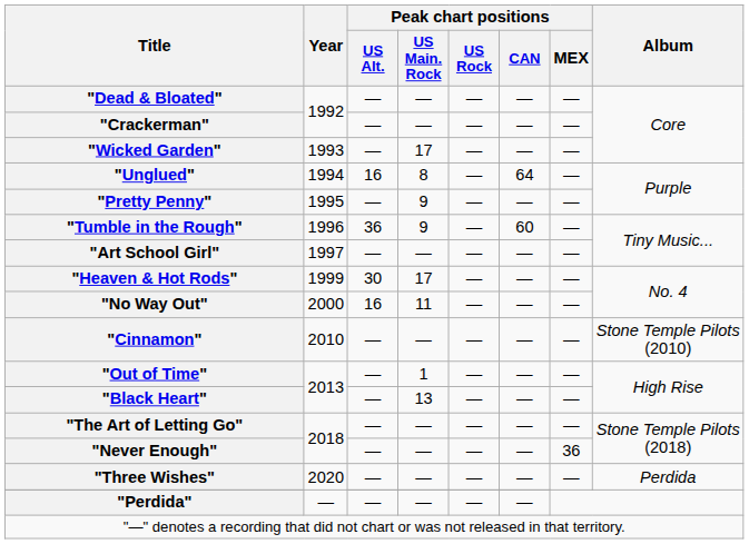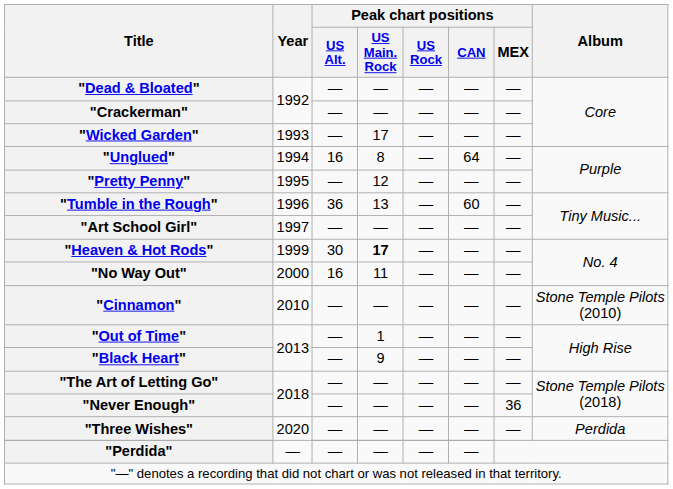"Pretty Penny" | Peak chart positions / US Main. Rock: 9 -> 12
"Tumble in the Rough" | Peak chart positions / US Main. Rock: 9 -> 13
"Heaven & Hot Rods" | Peak chart positions / US Main. Rock: normal -> bold
"Black Heart" | Peak chart positions / US Main. Rock: 13 -> 9
